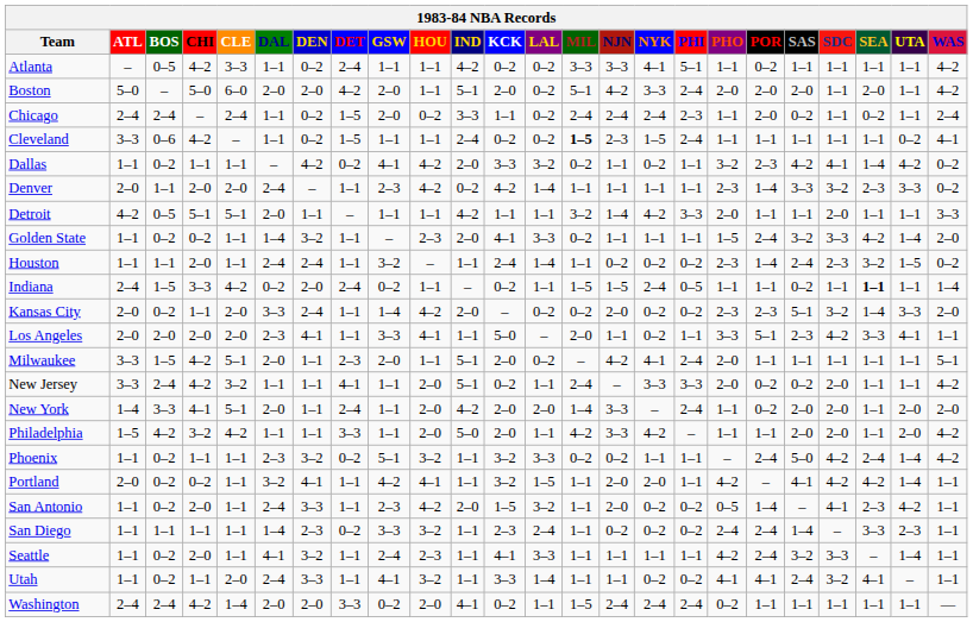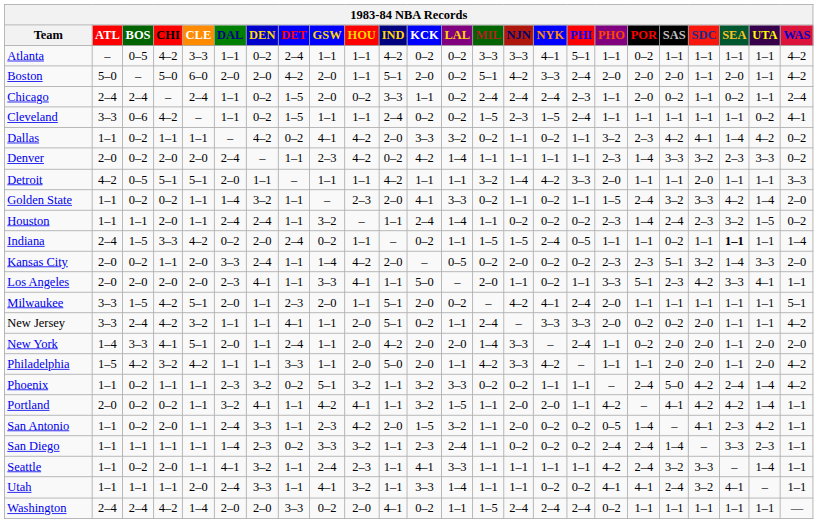Cleveland | MIL: bold -> normal
Denver | BOS: 1–1 -> 0–2
Golden State | NYK: 1–1 -> 0–2
Kansas City | LAL: 0–2 -> 0–5
Utah | BOS: 0–2 -> 1–1
